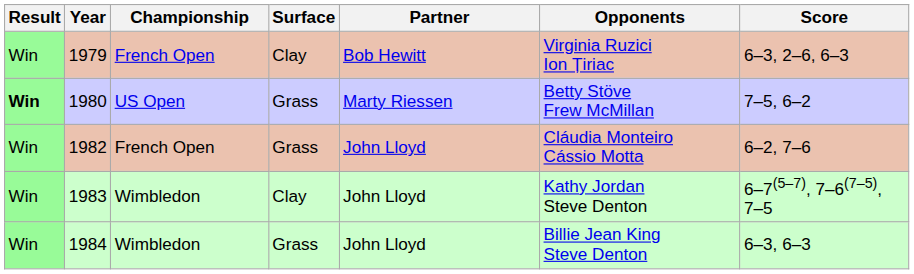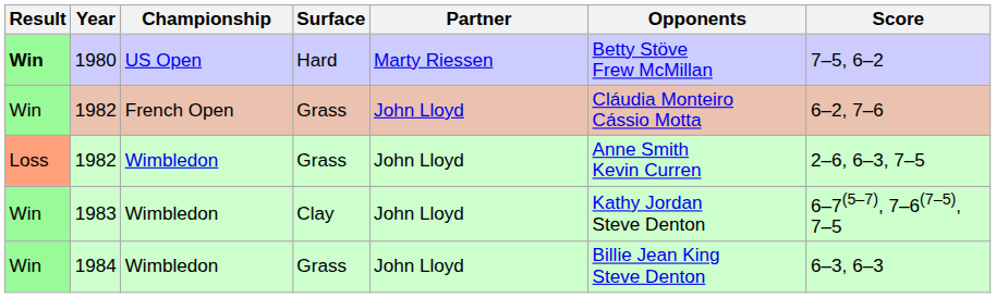- row: Win | 1979 | French Open | Clay | Bob Hewitt | Virginia Ruzici Ion Țiriac | 6–3, 2–6, 6–3
1980 | Surface: Grass -> Hard
+ row: Loss | 1982 | Wimbledon | Grass | John Lloyd | Anne Smith Kevin Curren | 2–6, 6–3, 7–5
